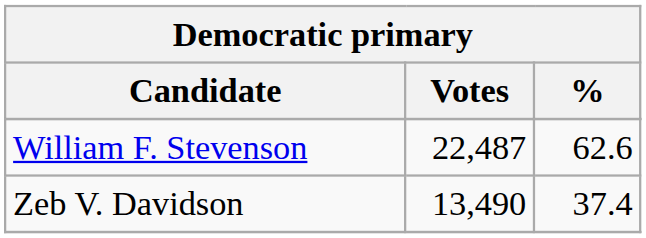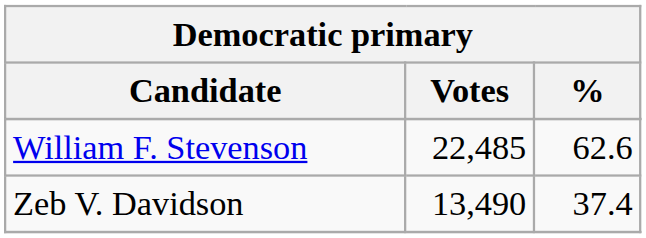William F. Stevenson | Votes: 22,487 -> 22,485
